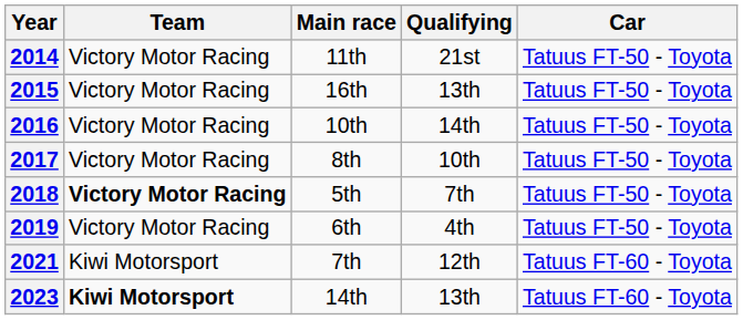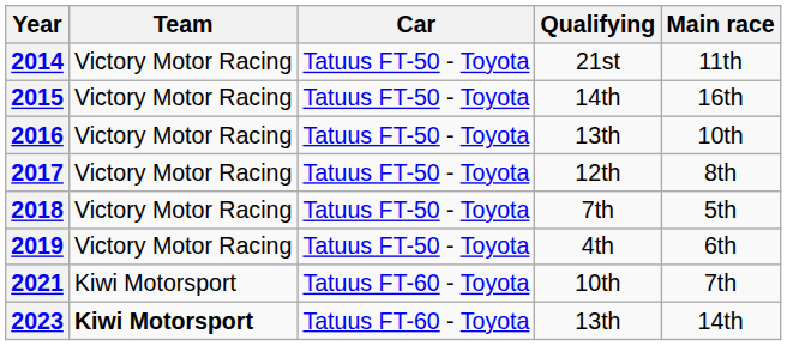columns swapped: Car <-> Main race
2015 | Qualifying: 13th -> 14th
2016 | Qualifying: 14th -> 13th
2017 | Qualifying: 10th -> 12th
2018 | Team: bold -> normal
2021 | Qualifying: 12th -> 10th
